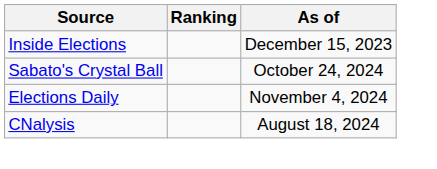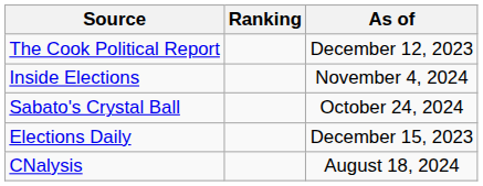+ row: The Cook Political Report | December 12, 2023
Inside Elections | As of: December 15, 2023 -> November 4, 2024
Elections Daily | As of: November 4, 2024 -> December 15, 2023
